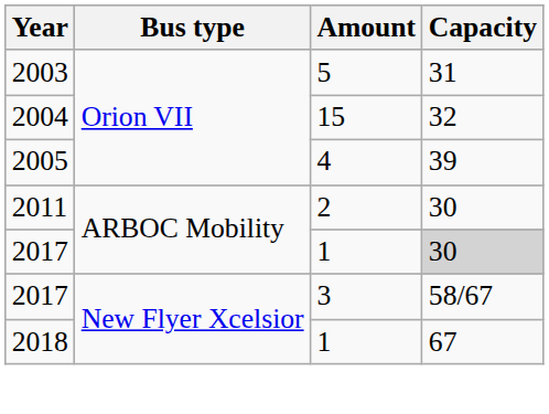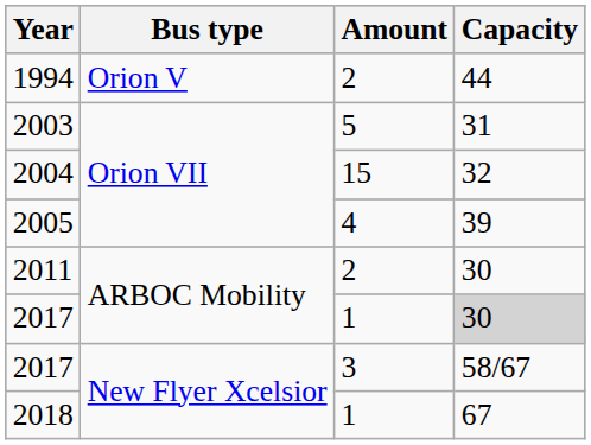+ row: 1994 | Orion V | 2 | 44
